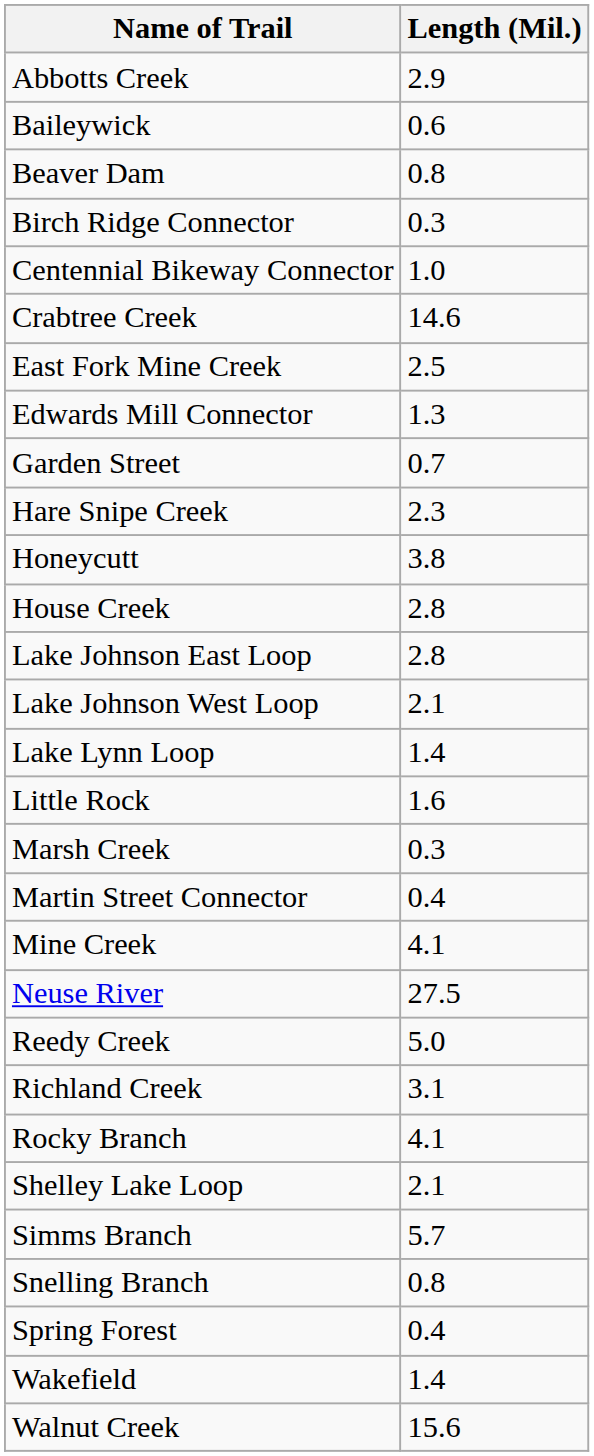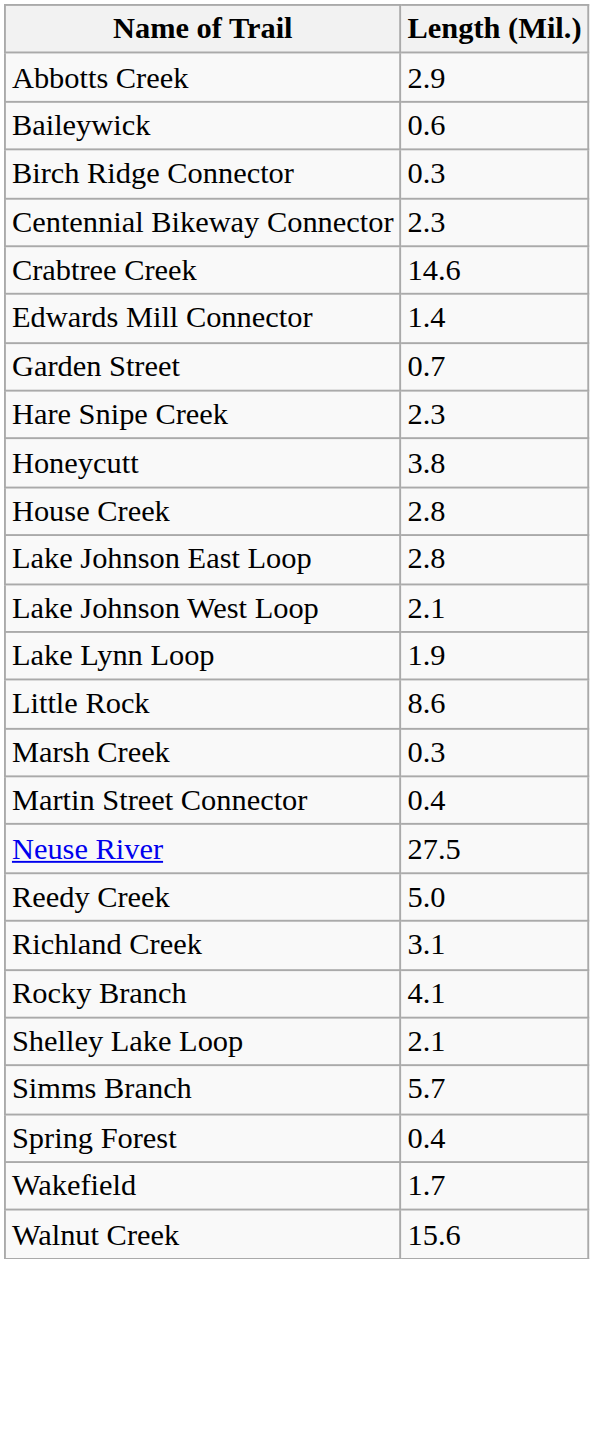- row: Beaver Dam | 0.8
Centennial Bikeway Connector | Length (Mil.): 1.0 -> 2.3
- row: East Fork Mine Creek | 2.5
Edwards Mill Connector | Length (Mil.): 1.3 -> 1.4
Lake Lynn Loop | Length (Mil.): 1.4 -> 1.9
Little Rock | Length (Mil.): 1.6 -> 8.6
- row: Mine Creek | 4.1
- row: Snelling Branch | 0.8
Wakefield | Length (Mil.): 1.4 -> 1.7
